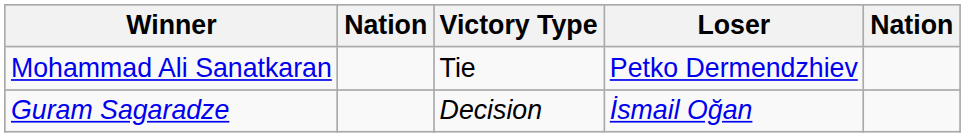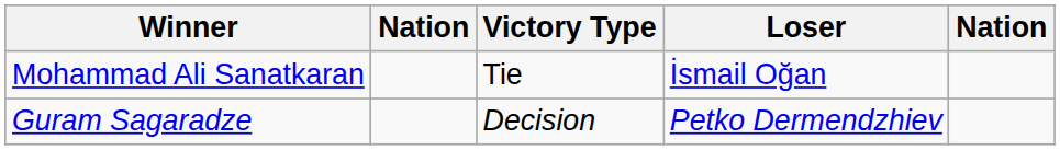Mohammad Ali Sanatkaran | Loser: Petko Dermendzhiev -> İsmail Oğan
Guram Sagaradze | Loser: İsmail Oğan -> Petko Dermendzhiev
